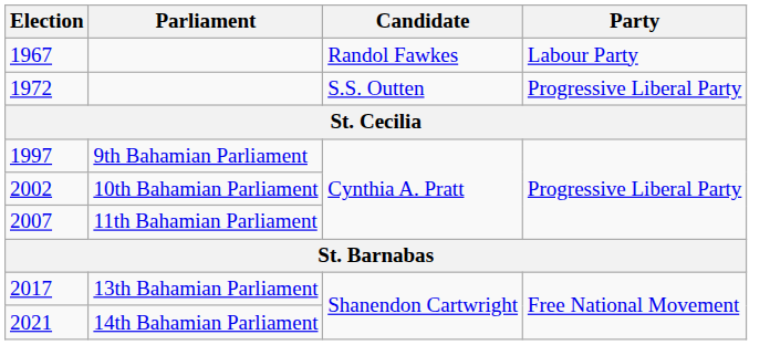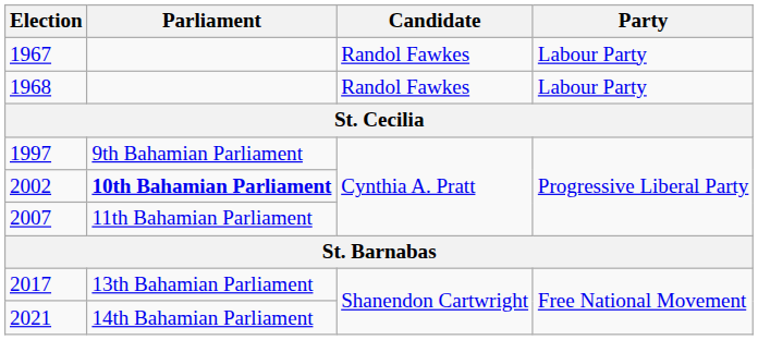+ row: 1968 | Randol Fawkes | Labour Party
- row: 1972 | S.S. Outten | Progressive Liberal Party
2002 | Parliament: normal -> bold
